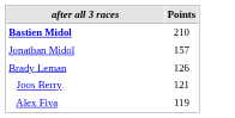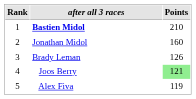+ column: Rank | 1 | 2 | 3 | 4 | 5
Jonathan Midol | Points: 157 -> 160
Joos Berry | Points: no background -> lightgreen background
